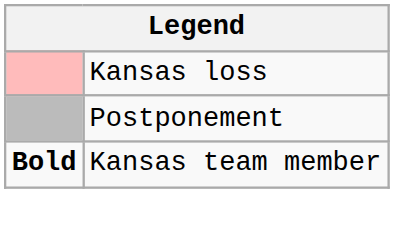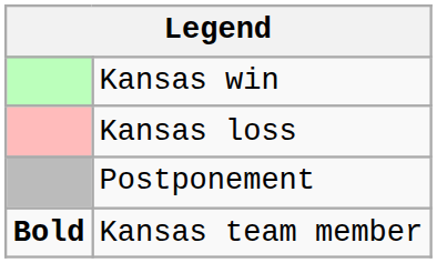+ row: Kansas win
